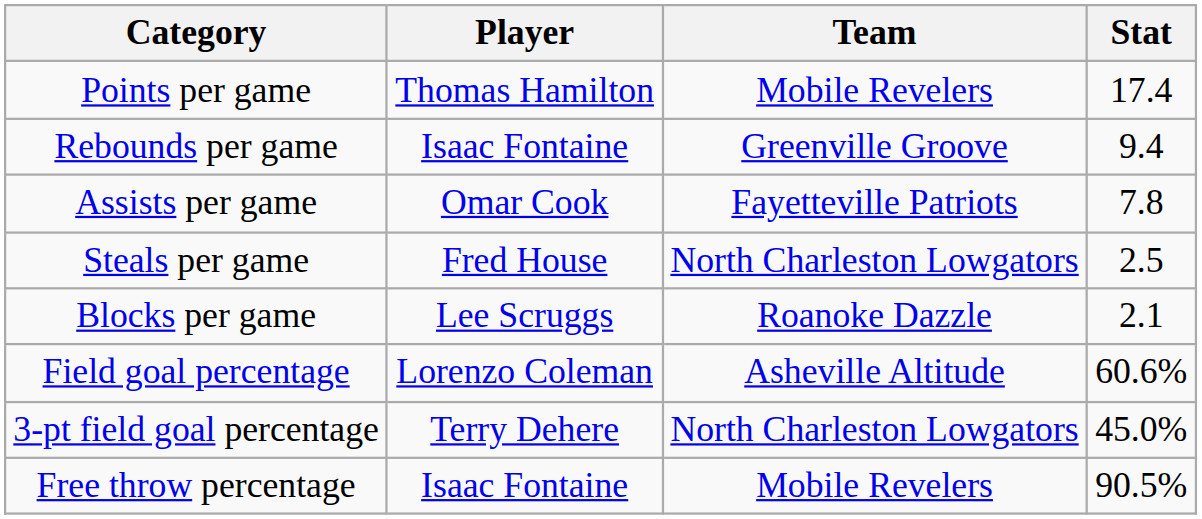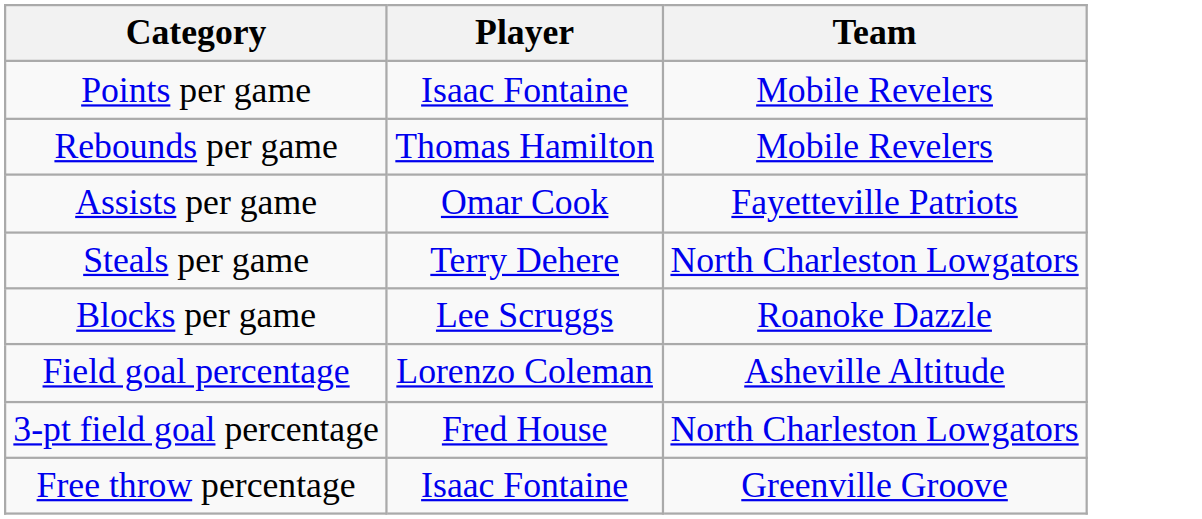- column: Stat | 17.4 | 9.4 | 7.8 | 2.5 | 2.1 | 60.6% | 45.0% | 90.5%
Points per game | Player: Thomas Hamilton -> Isaac Fontaine
Rebounds per game | Player: Isaac Fontaine -> Thomas Hamilton
Rebounds per game | Team: Greenville Groove -> Mobile Revelers
Steals per game | Player: Fred House -> Terry Dehere
3-pt field goal percentage | Player: Terry Dehere -> Fred House
Free throw percentage | Team: Mobile Revelers -> Greenville Groove
